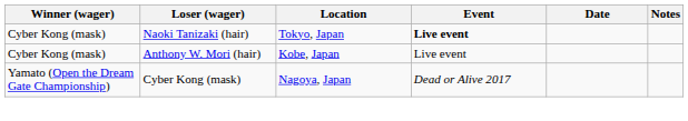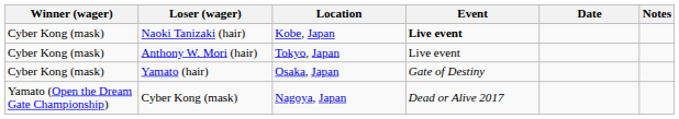Naoki Tanizaki (hair) | Location: Tokyo, Japan -> Kobe, Japan
Anthony W. Mori (hair) | Location: Kobe, Japan -> Tokyo, Japan
+ row: Cyber Kong (mask) | Yamato (hair) | Osaka, Japan | Gate of Destiny
